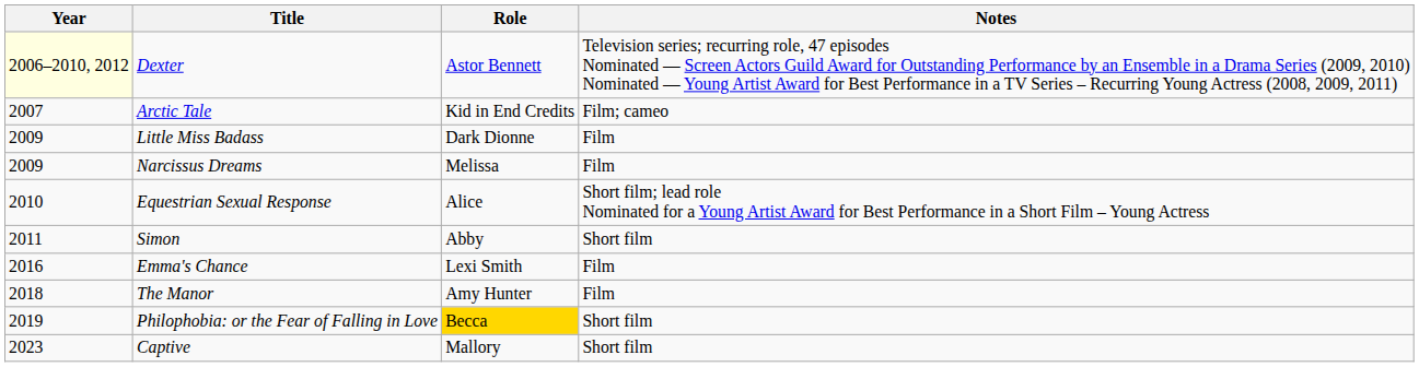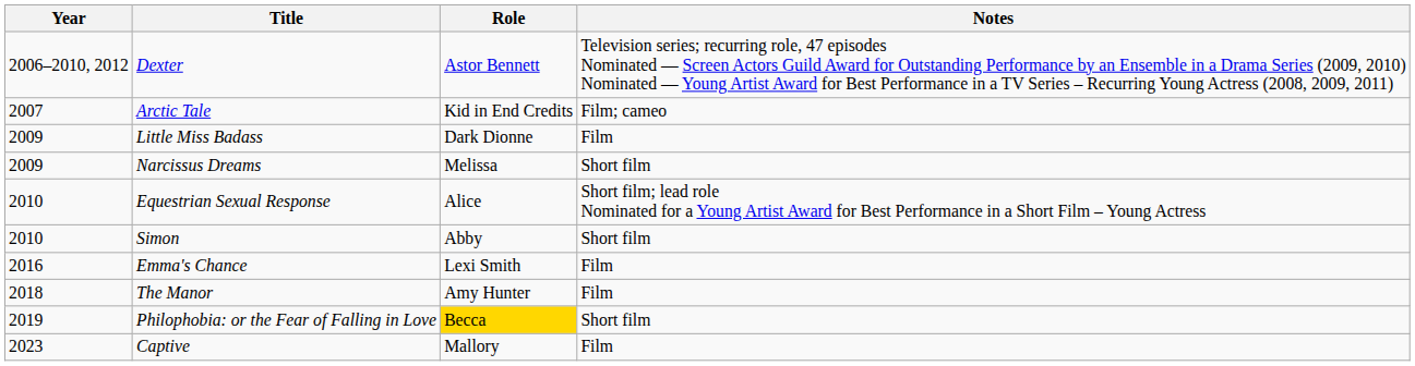Dexter | Year: lightyellow background -> no background
Narcissus Dreams | Notes: Film -> Short film
Simon | Year: 2011 -> 2010
Captive | Notes: Short film -> Film
